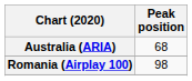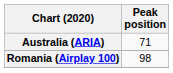Australia (ARIA) | Peak position: 68 -> 71
